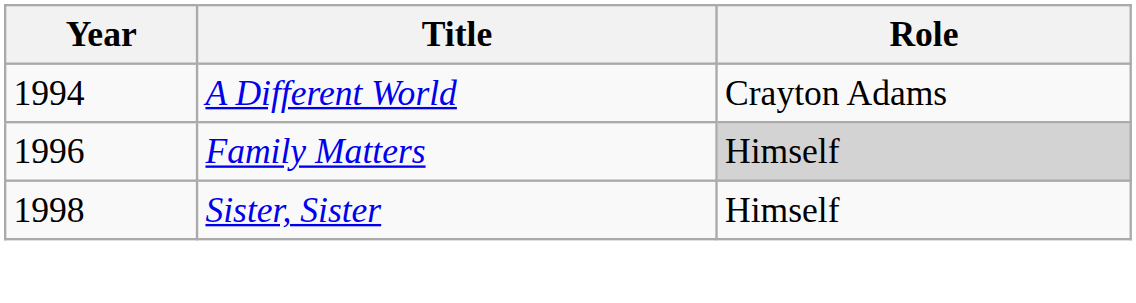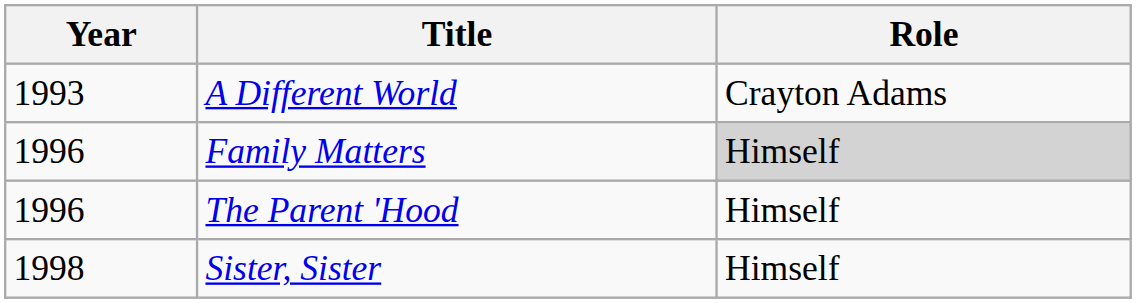A Different World | Year: 1994 -> 1993
+ row: 1996 | The Parent 'Hood | Himself
